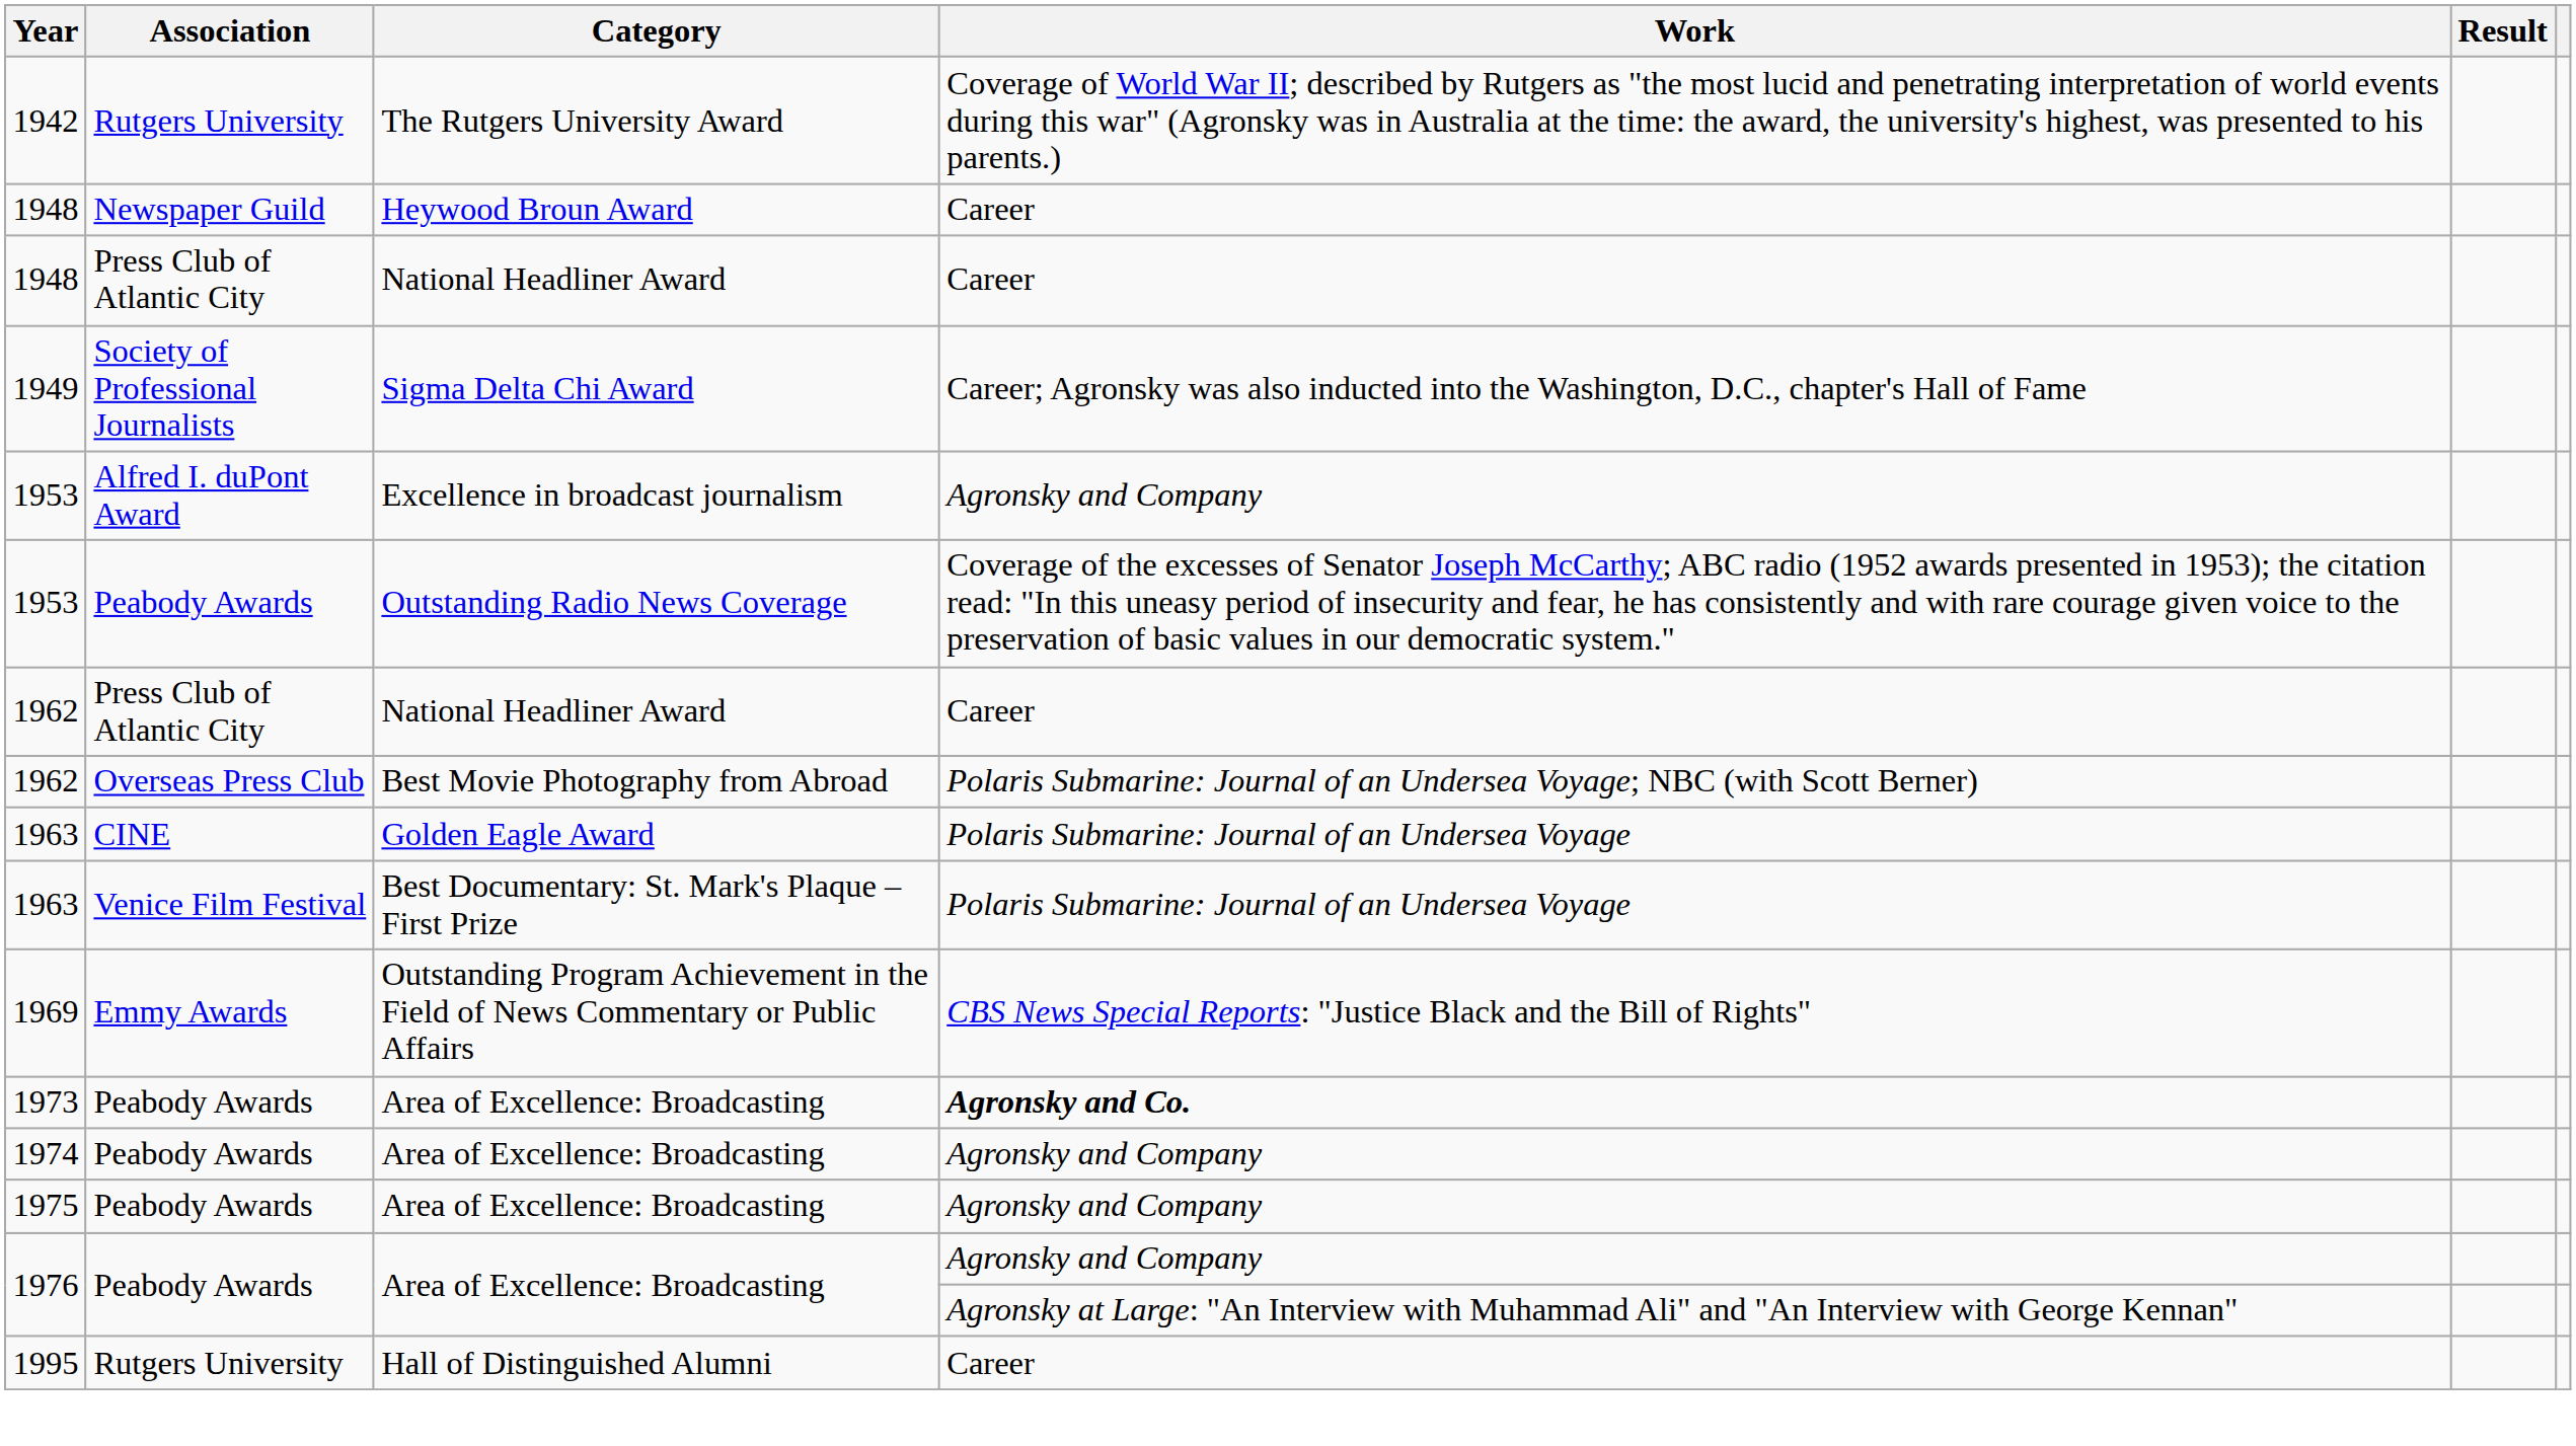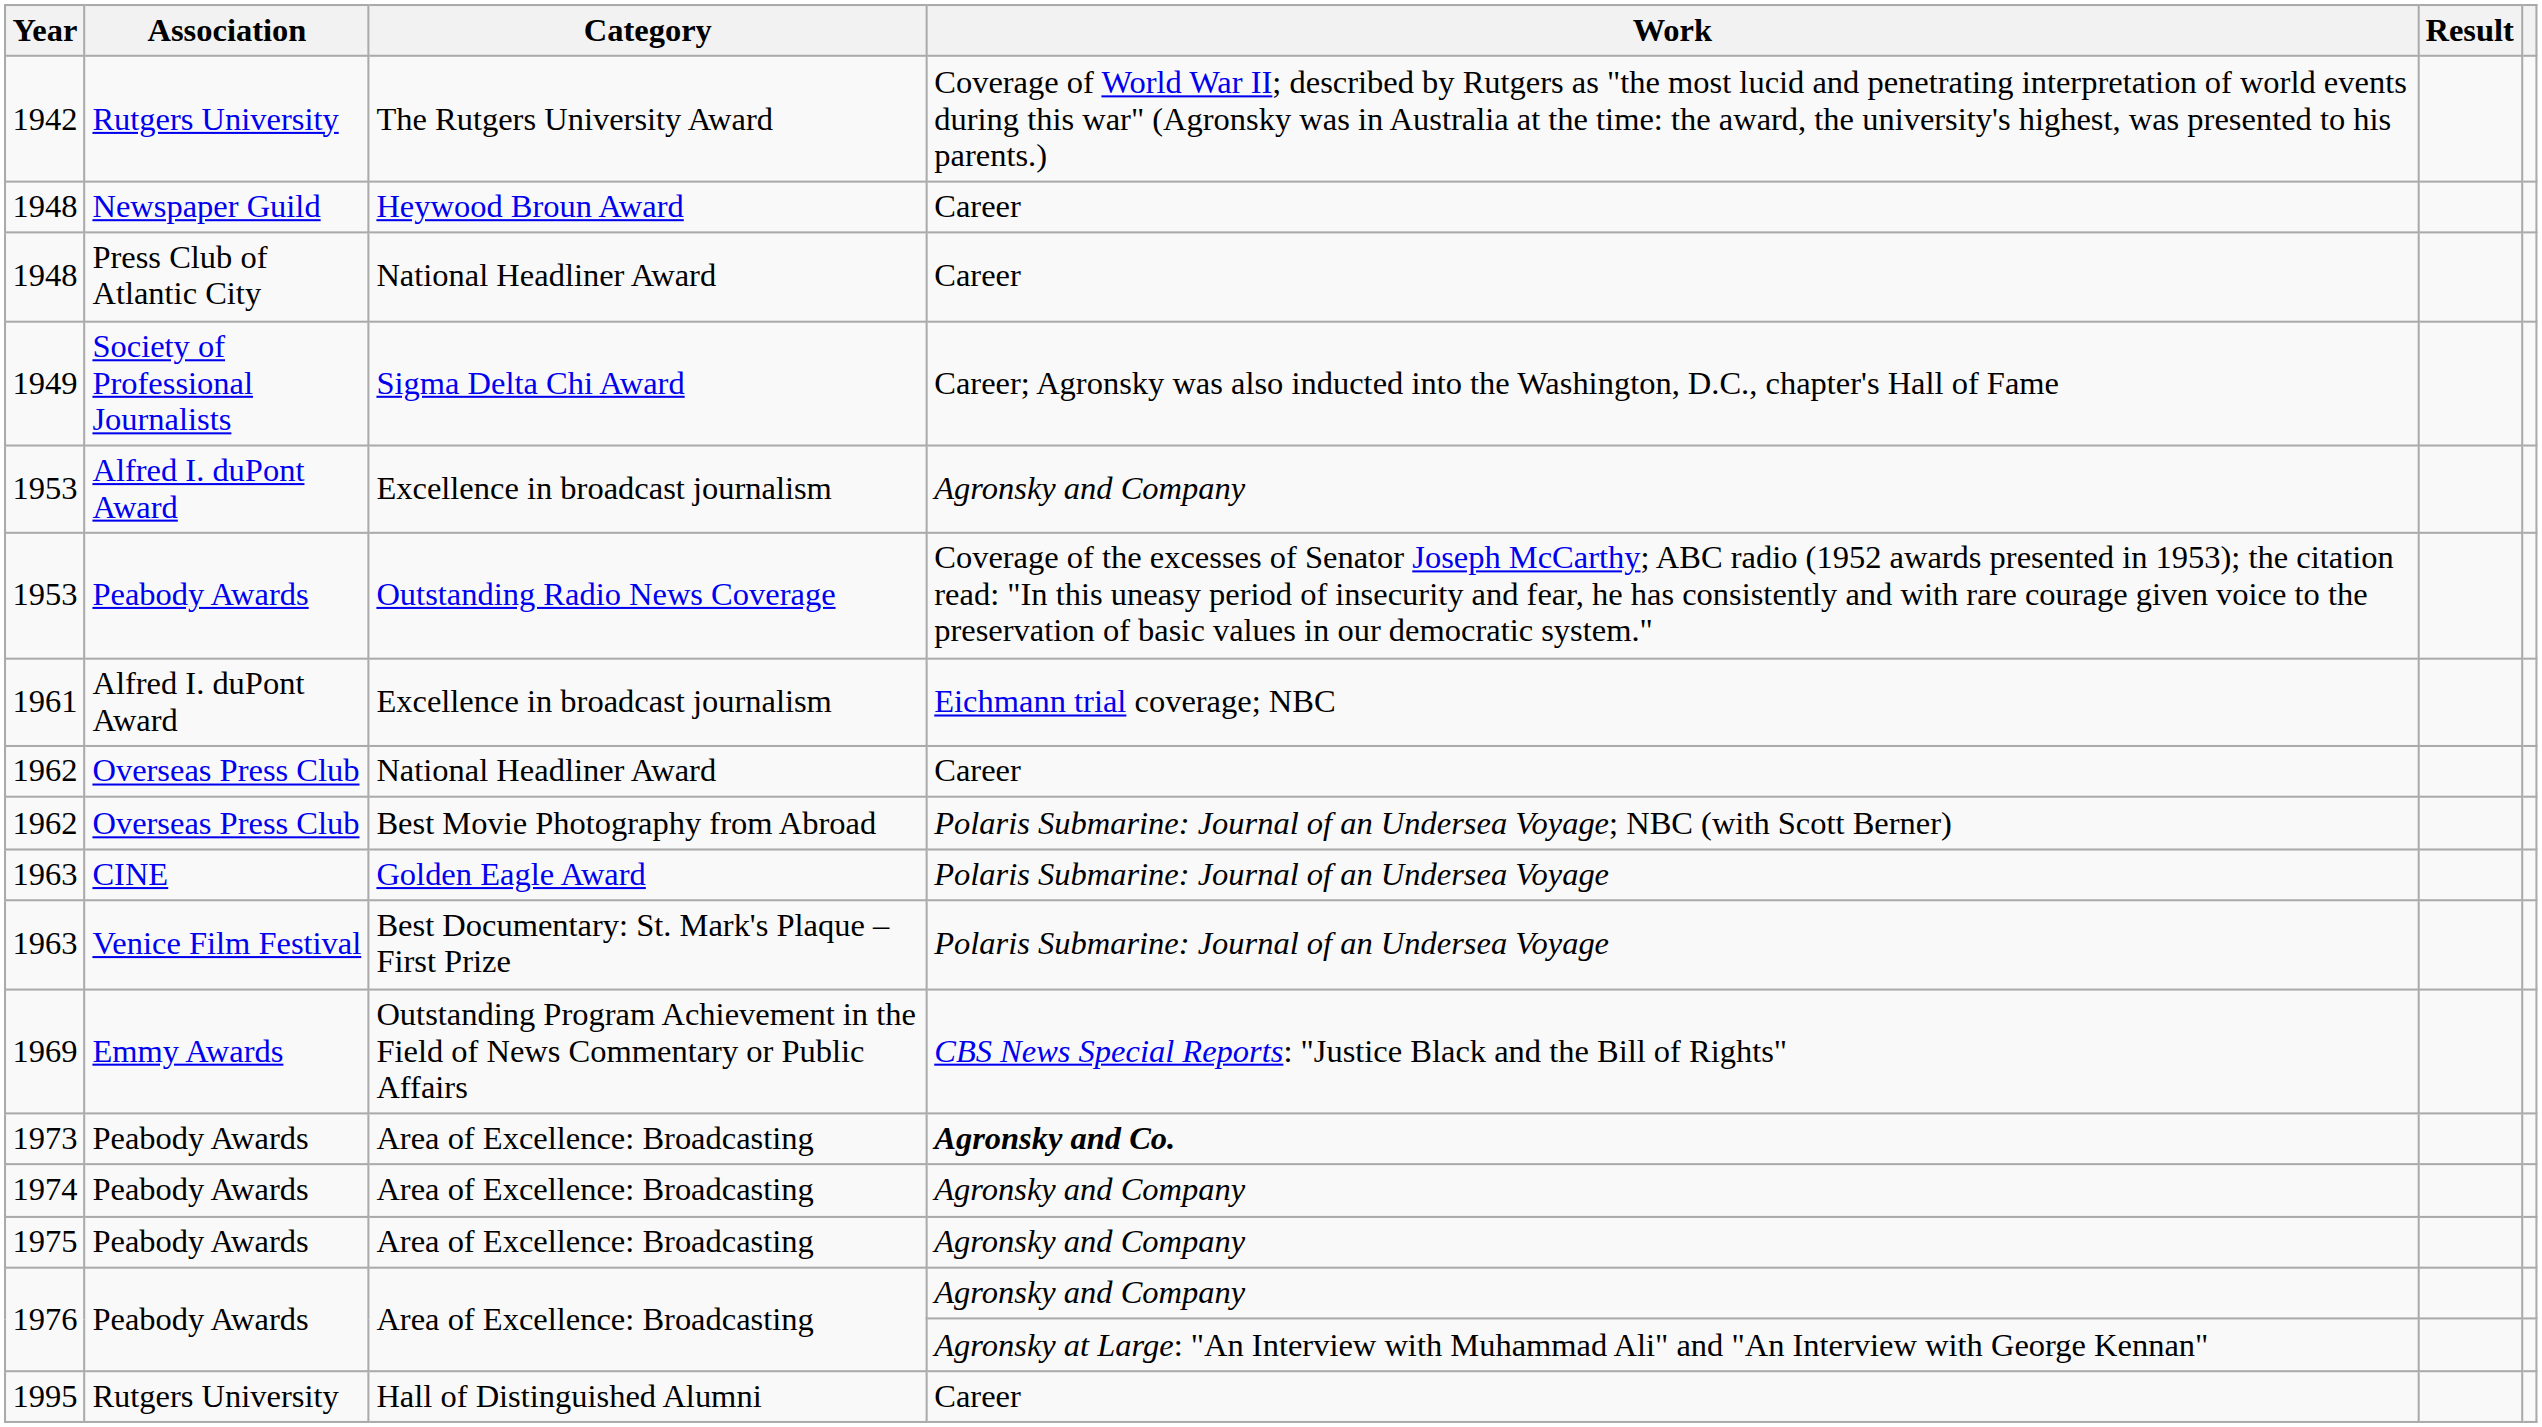+ row: 1961 | Alfred I. duPont Award | Excellence in broadcast journalism | Eichmann trial coverage; NBC
1962 / National Headliner Award | Association: Press Club of Atlantic City -> Overseas Press Club
